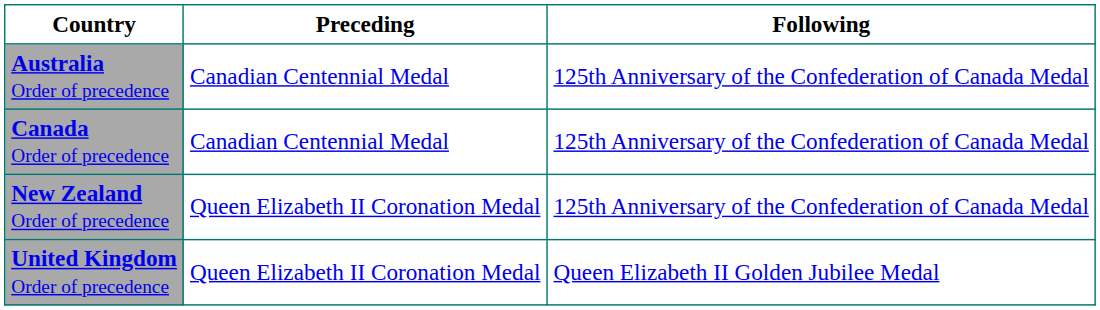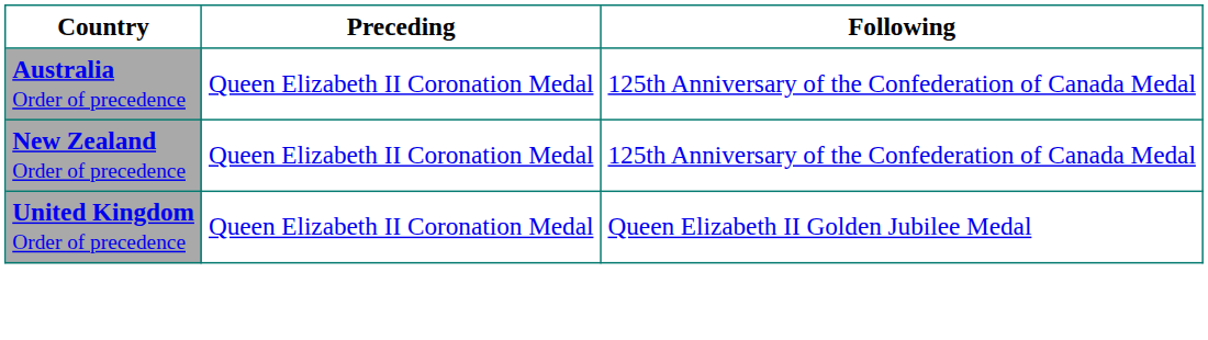Australia Order of precedence | Preceding: Canadian Centennial Medal -> Queen Elizabeth II Coronation Medal
- row: Canada Order of precedence | Canadian Centennial Medal | 125th Anniversary of the Confederation of Canada Medal
